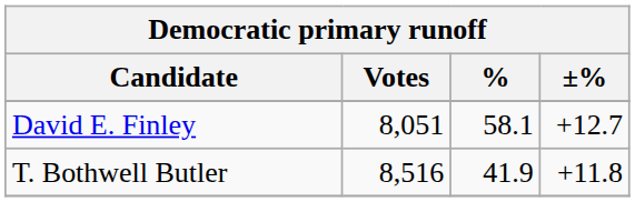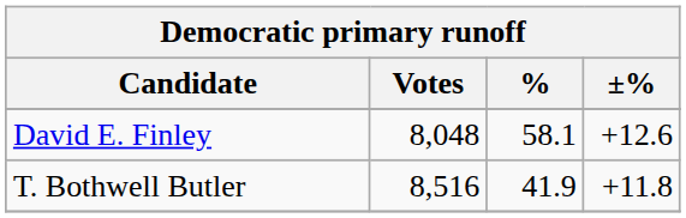David E. Finley | Votes: 8,051 -> 8,048
David E. Finley | ±%: +12.7 -> +12.6
